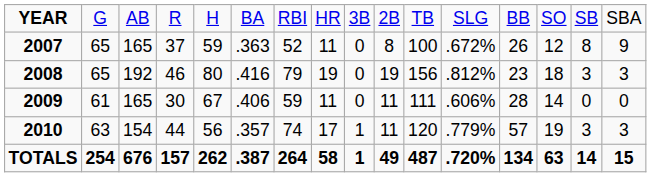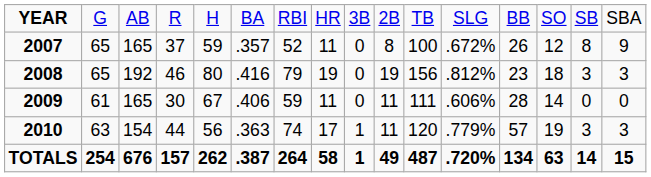2007 | column 6: .363 -> .357
2010 | column 6: .357 -> .363
